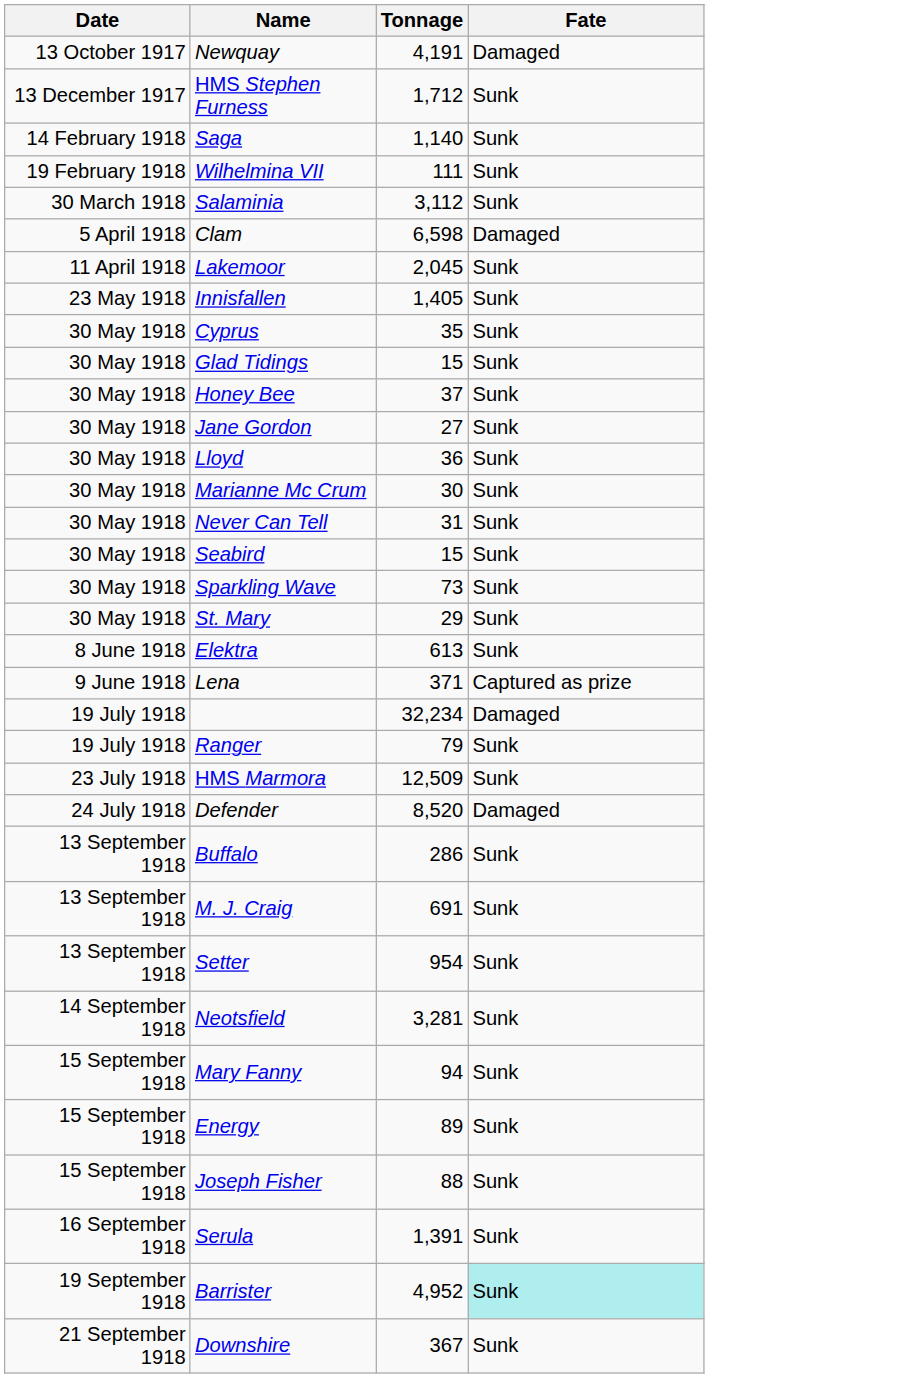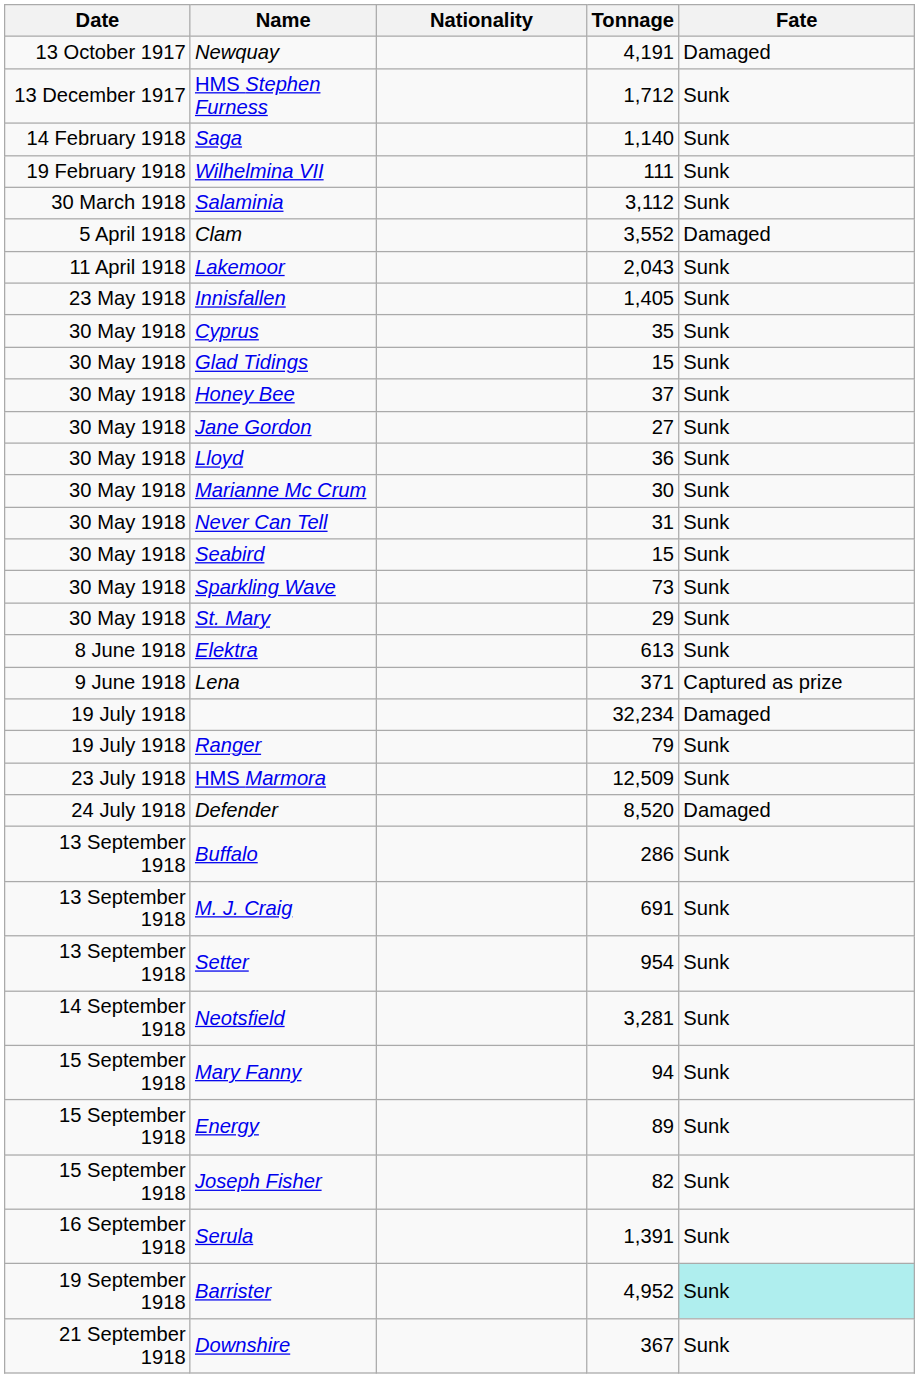+ column: Nationality
Clam | Tonnage: 6,598 -> 3,552
Lakemoor | Tonnage: 2,045 -> 2,043
Joseph Fisher | Tonnage: 88 -> 82
